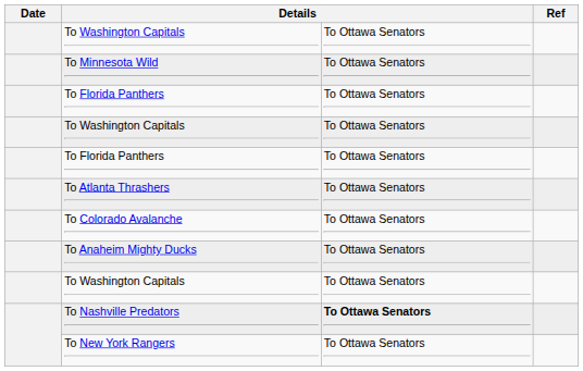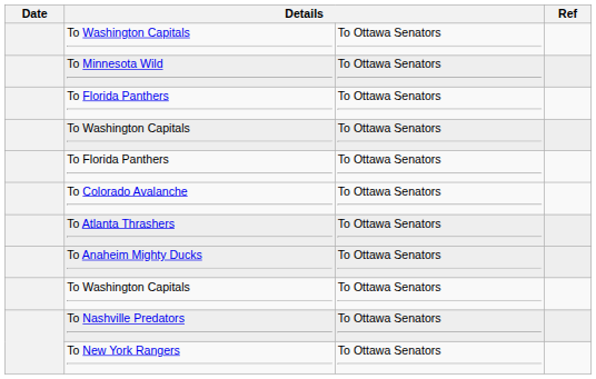rows swapped: To Atlanta Thrashers <-> To Colorado Avalanche
To Nashville Predators | column 3: bold -> normal
